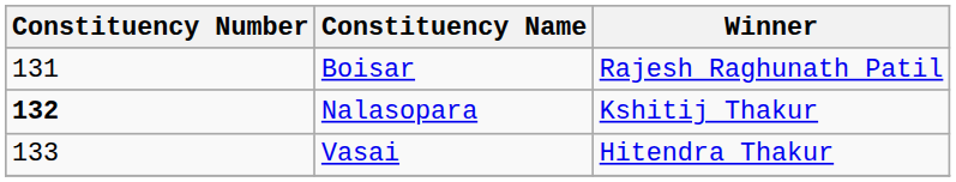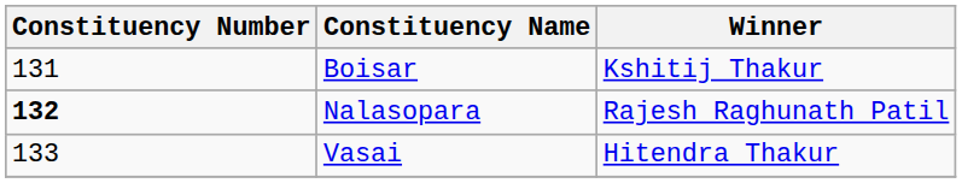Boisar | Winner: Rajesh Raghunath Patil -> Kshitij Thakur
Nalasopara | Winner: Kshitij Thakur -> Rajesh Raghunath Patil
